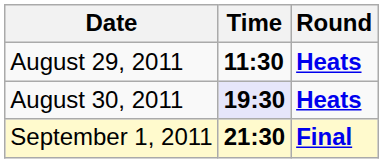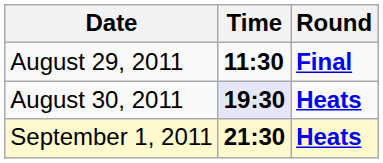August 29, 2011 | Round: Heats -> Final
September 1, 2011 | Round: Final -> Heats
